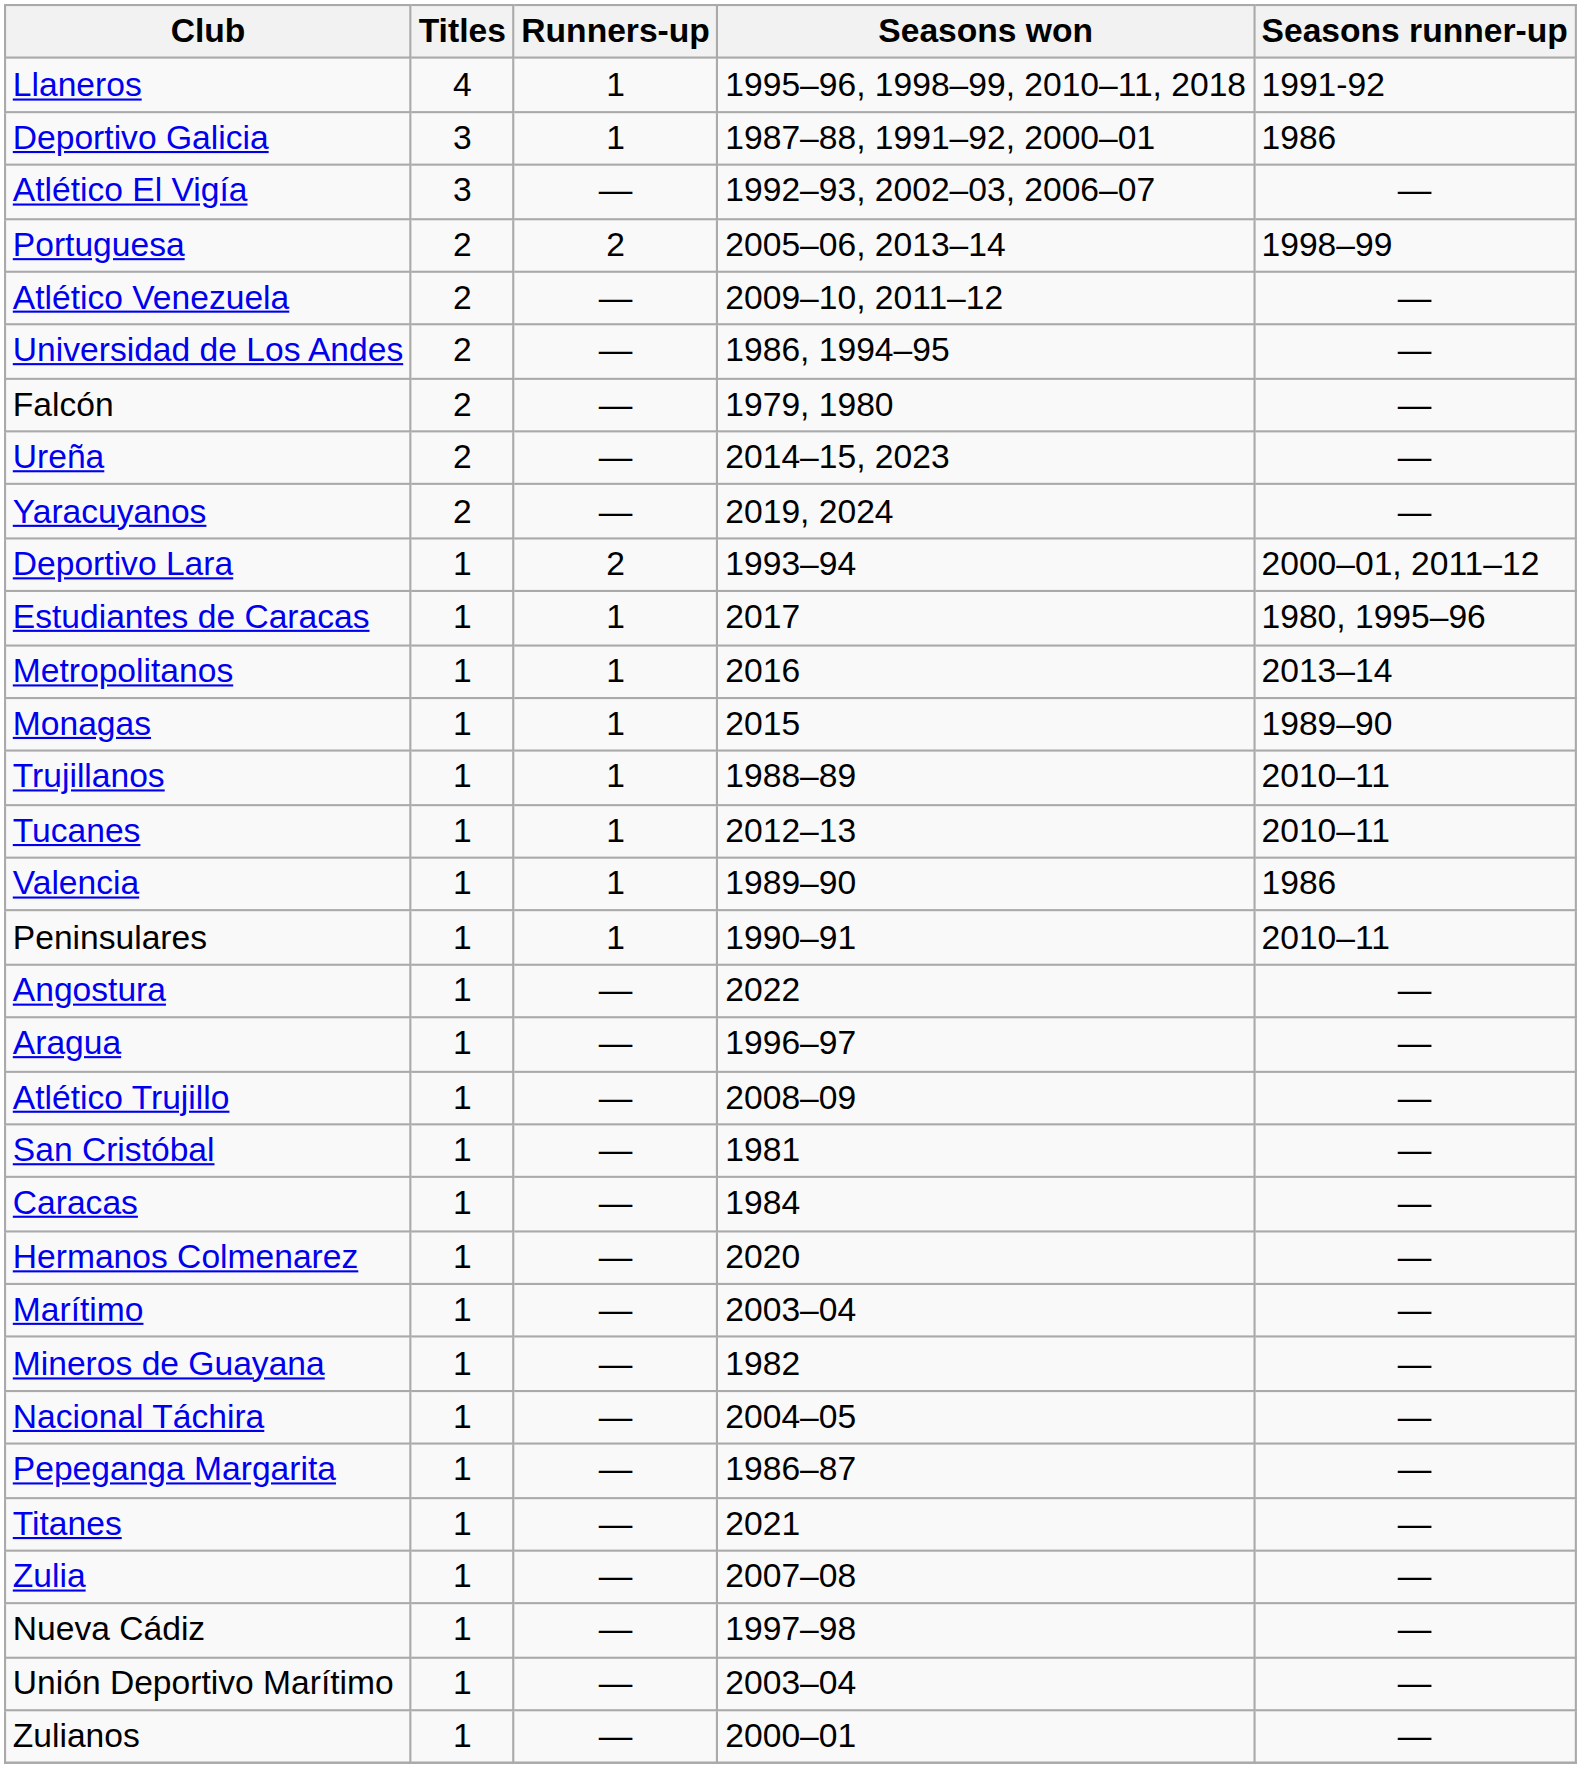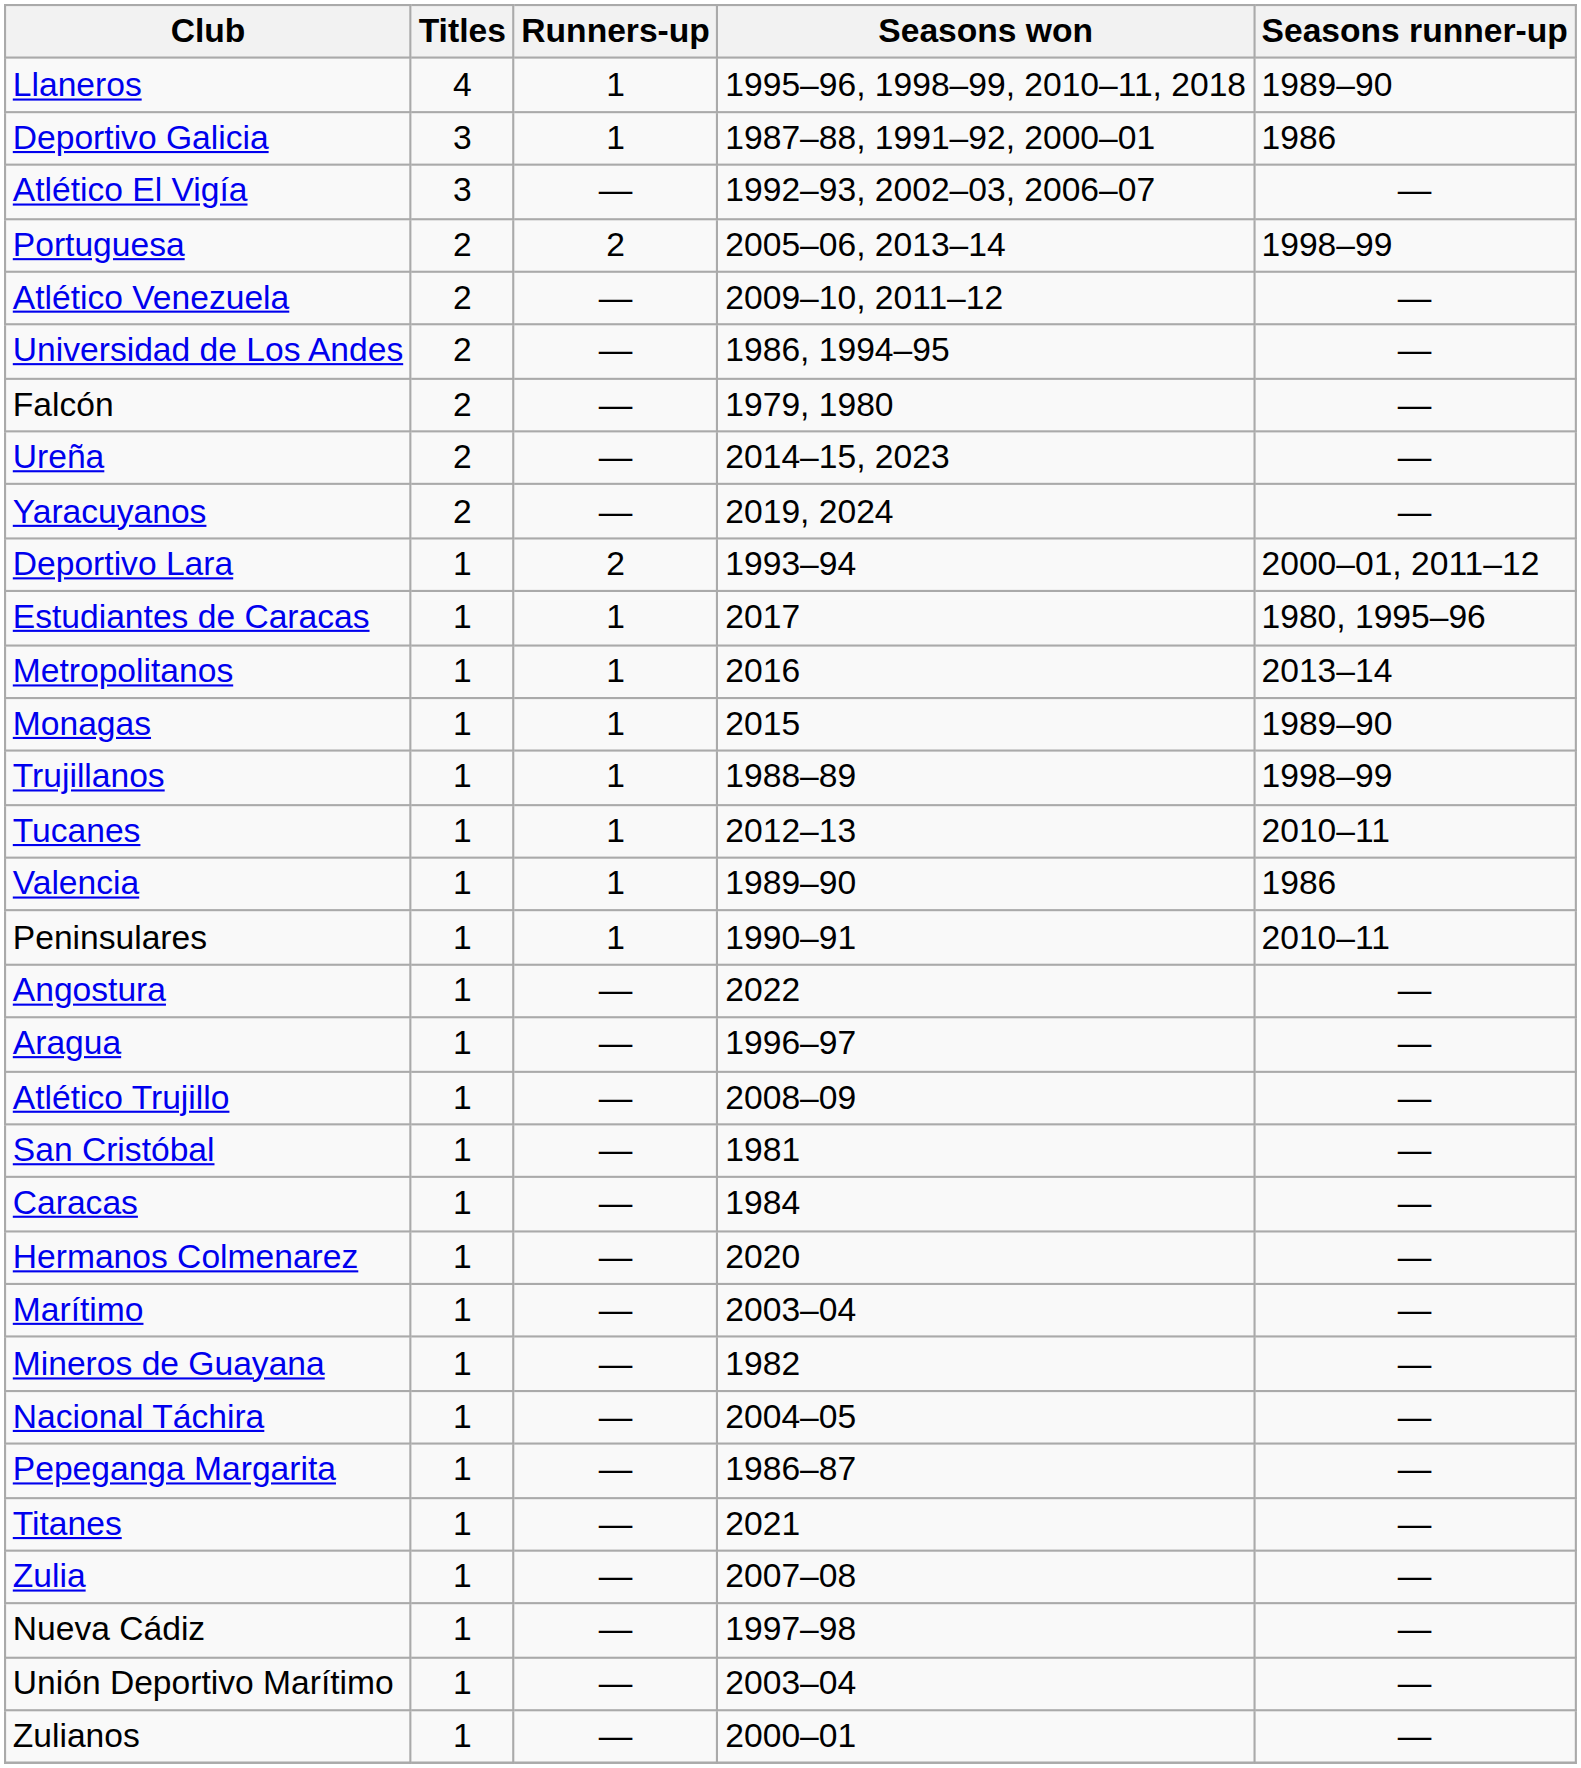Llaneros | Seasons runner-up: 1991-92 -> 1989–90
Trujillanos | Seasons runner-up: 2010–11 -> 1998–99
